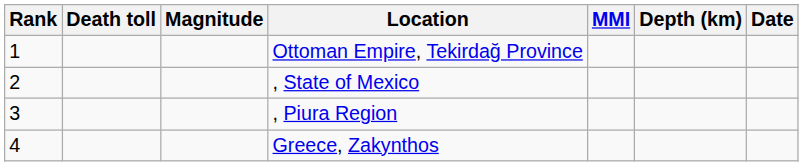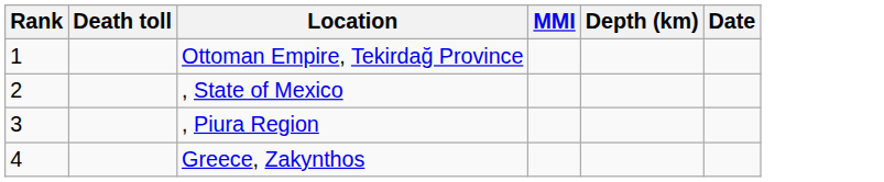- column: Magnitude
